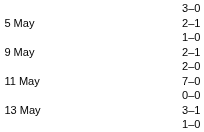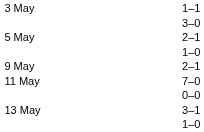+ row: 3 May | 1–1
- row: 2–0
